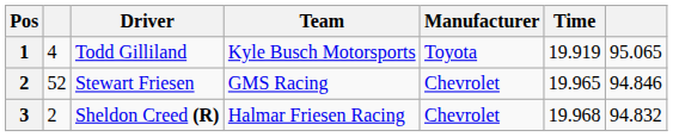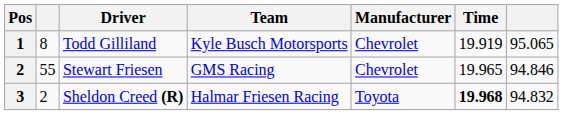Todd Gilliland | column 2: 4 -> 8
Todd Gilliland | Manufacturer: Toyota -> Chevrolet
Stewart Friesen | column 2: 52 -> 55
Sheldon Creed (R) | Manufacturer: Chevrolet -> Toyota
Sheldon Creed (R) | Time: normal -> bold
